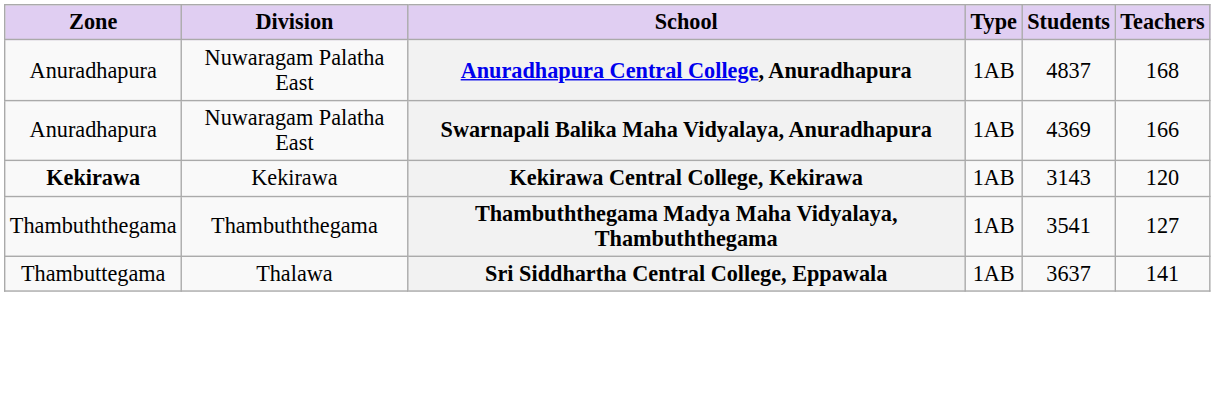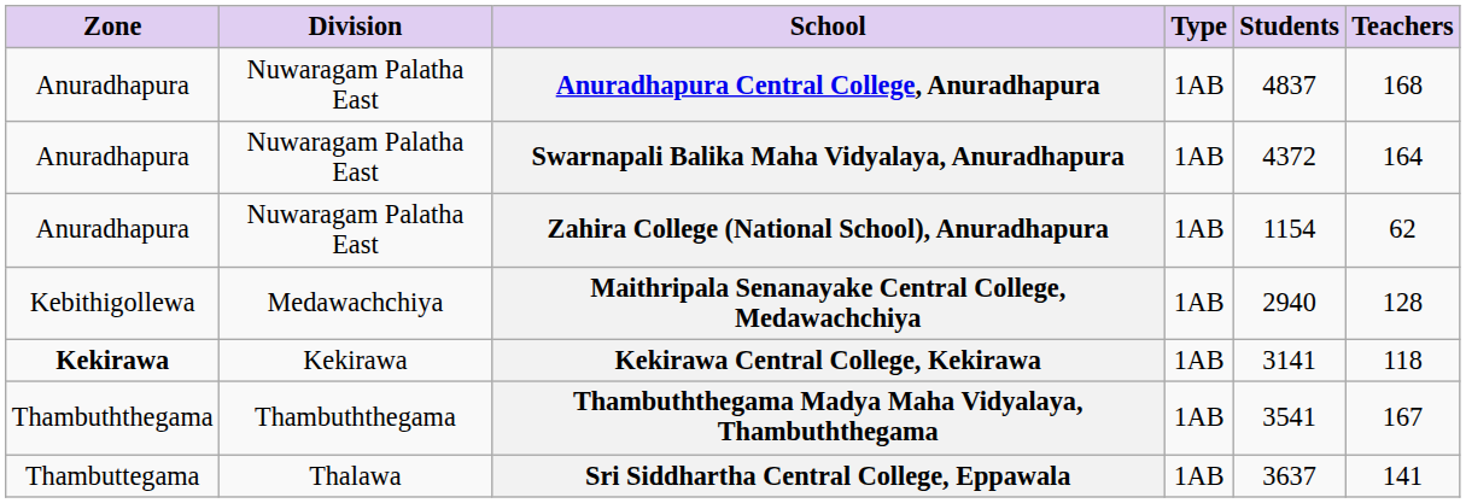Swarnapali Balika Maha Vidyalaya, Anuradhapura | Students: 4369 -> 4372
Swarnapali Balika Maha Vidyalaya, Anuradhapura | Teachers: 166 -> 164
+ row: Anuradhapura | Nuwaragam Palatha East | Zahira College (National School), Anuradhapura | 1AB | 1154 | 62
+ row: Kebithigollewa | Medawachchiya | Maithripala Senanayake Central College, Medawachchiya | 1AB | 2940 | 128
Kekirawa Central College, Kekirawa | Students: 3143 -> 3141
Kekirawa Central College, Kekirawa | Teachers: 120 -> 118
Thambuththegama Madya Maha Vidyalaya, Thambuththegama | Teachers: 127 -> 167
